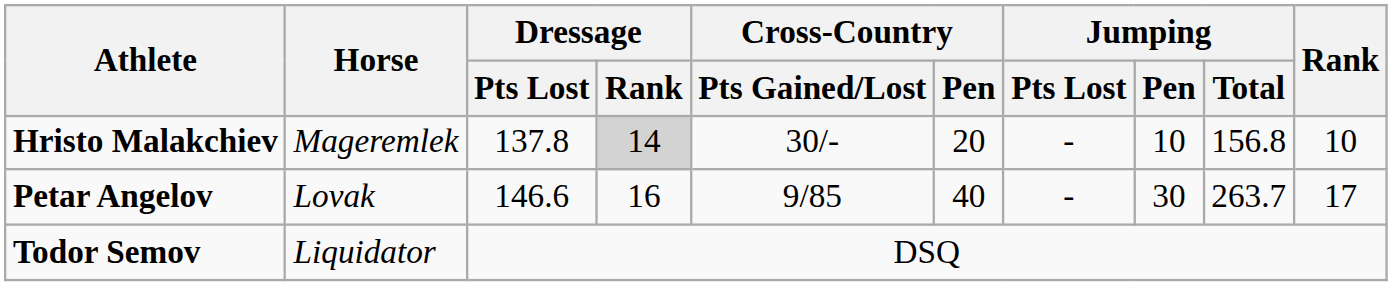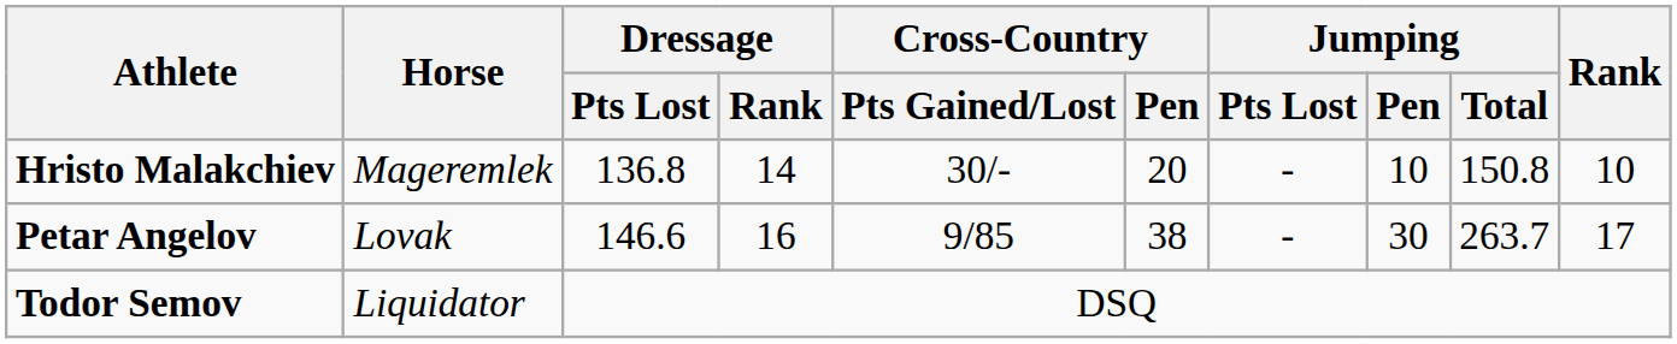Hristo Malakchiev | Dressage / Pts Lost: 137.8 -> 136.8
Hristo Malakchiev | Dressage / Rank: lightgrey background -> no background
Hristo Malakchiev | Jumping / Total: 156.8 -> 150.8
Petar Angelov | Cross-Country / Pen: 40 -> 38
